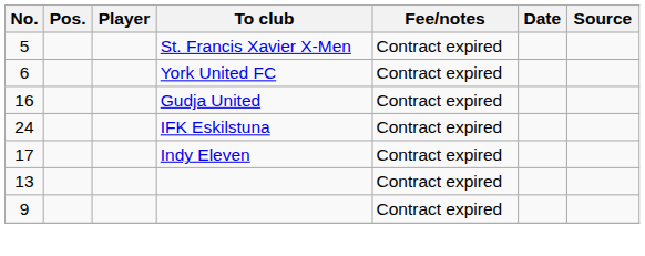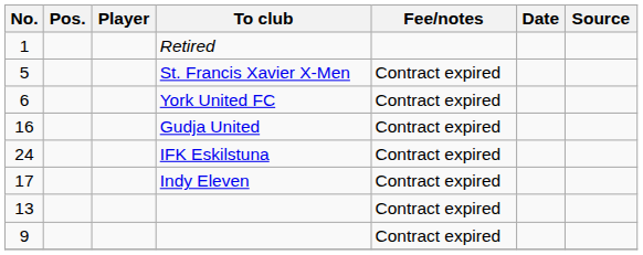+ row: 1 | Retired
